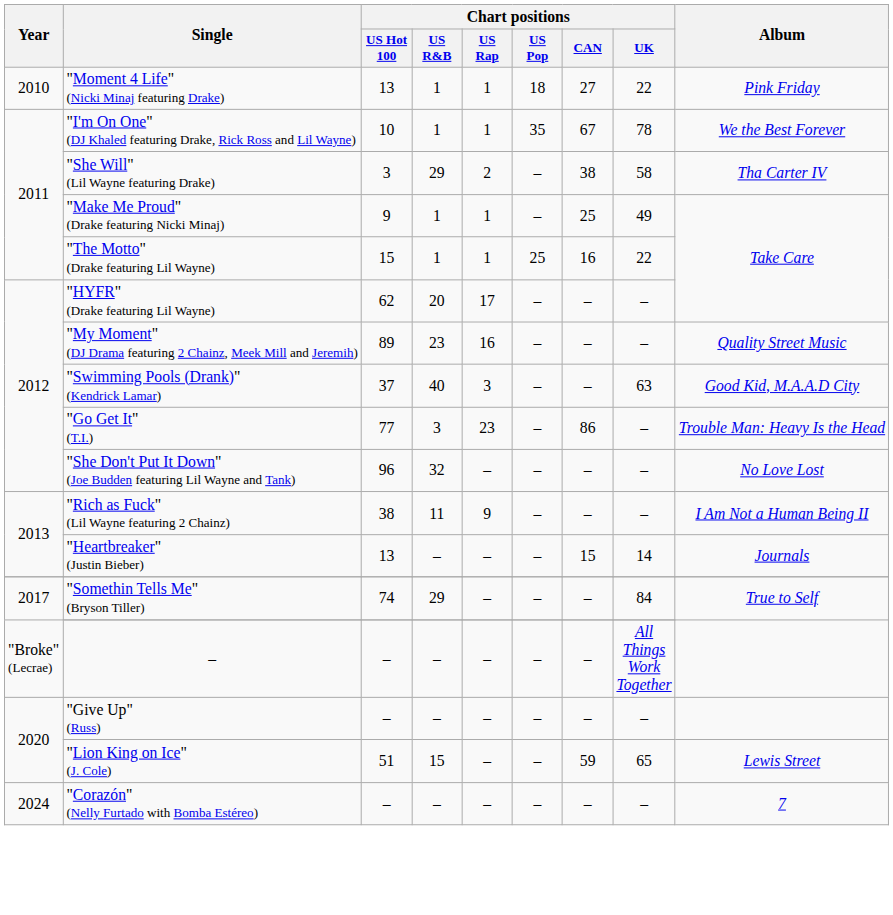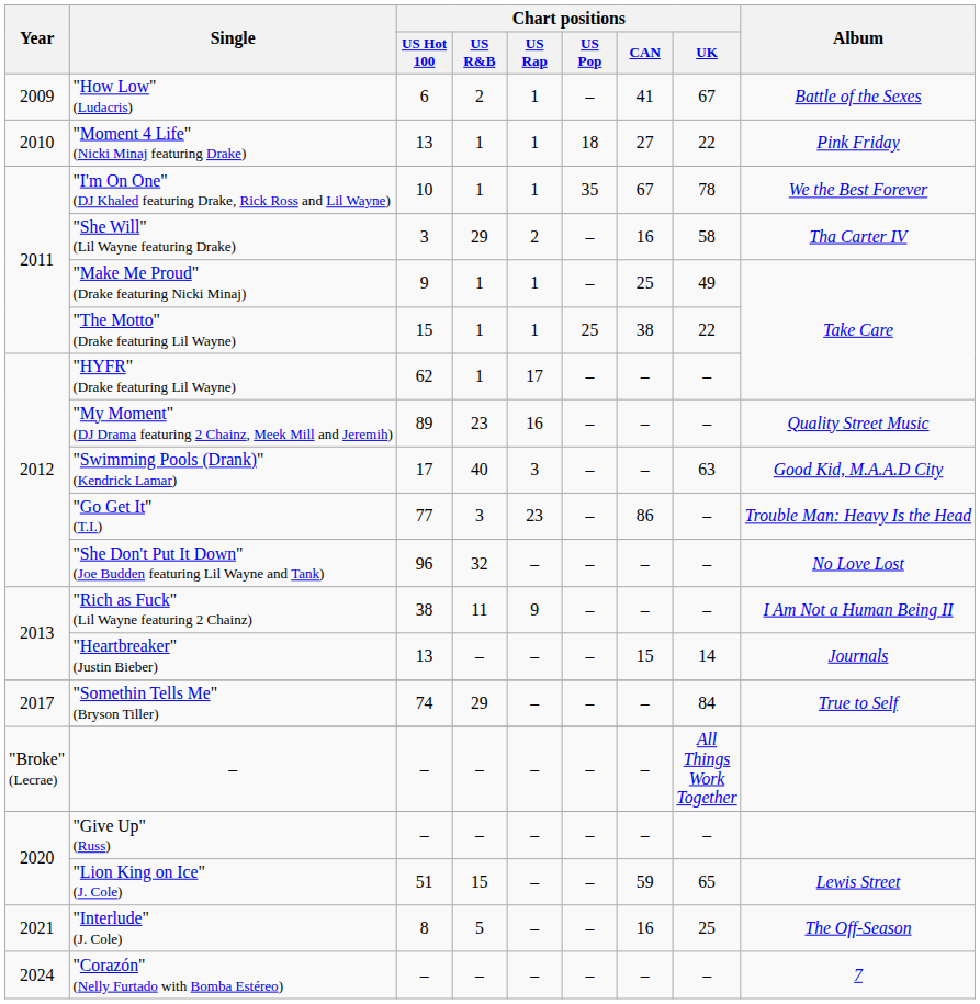+ row: 2009 | "How Low" (Ludacris) | 6 | 2 | 1 | – | 41 | 67 | Battle of the Sexes
"She Will" (Lil Wayne featuring Drake) | Chart positions / CAN: 38 -> 16
"The Motto" (Drake featuring Lil Wayne) | Chart positions / CAN: 16 -> 38
"HYFR" (Drake featuring Lil Wayne) | Chart positions / US R&B: 20 -> 1
"Swimming Pools (Drank)" (Kendrick Lamar) | Chart positions / US Hot 100: 37 -> 17
+ row: 2021 | "Interlude" (J. Cole) | 8 | 5 | – | – | 16 | 25 | The Off-Season
